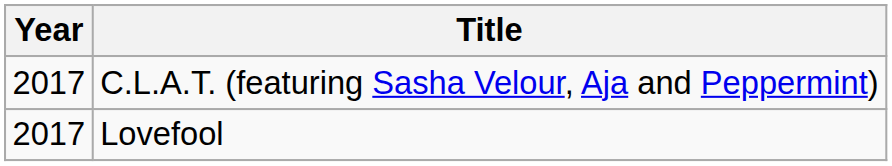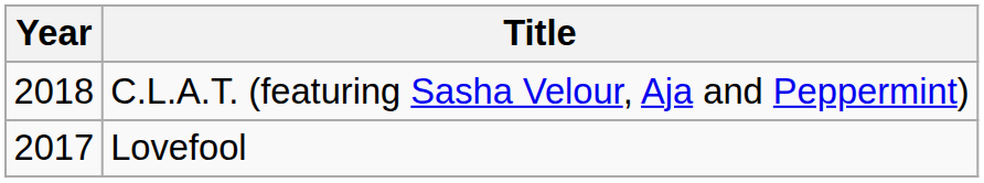C.L.A.T. (featuring Sasha Velour, Aja and Peppermint) | Year: 2017 -> 2018
